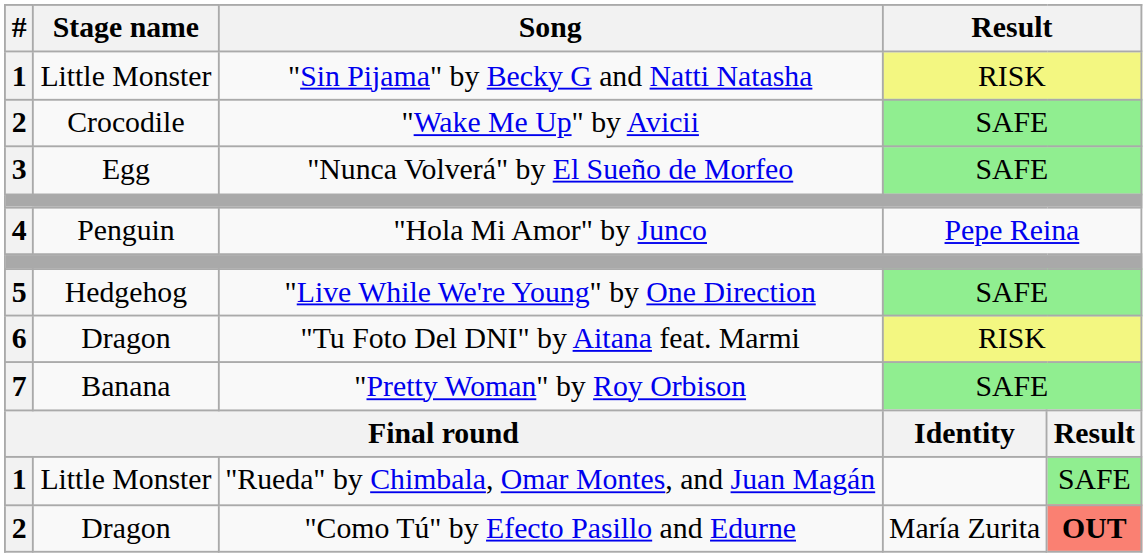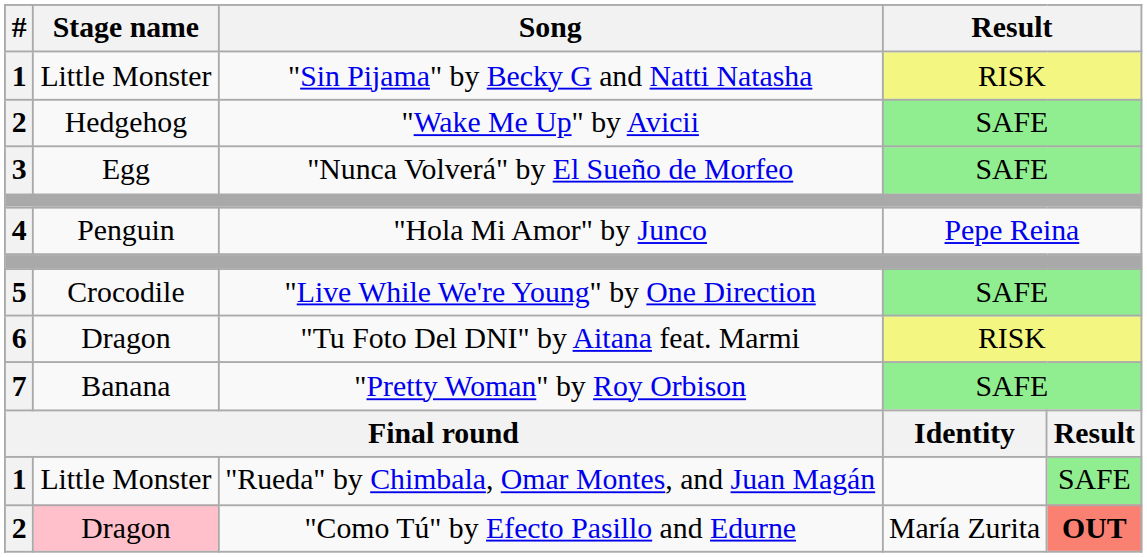"Wake Me Up" by Avicii | Stage name: Crocodile -> Hedgehog
"Live While We're Young" by One Direction | Stage name: Hedgehog -> Crocodile
"Como Tú" by Efecto Pasillo and Edurne | Stage name: no background -> pink background
